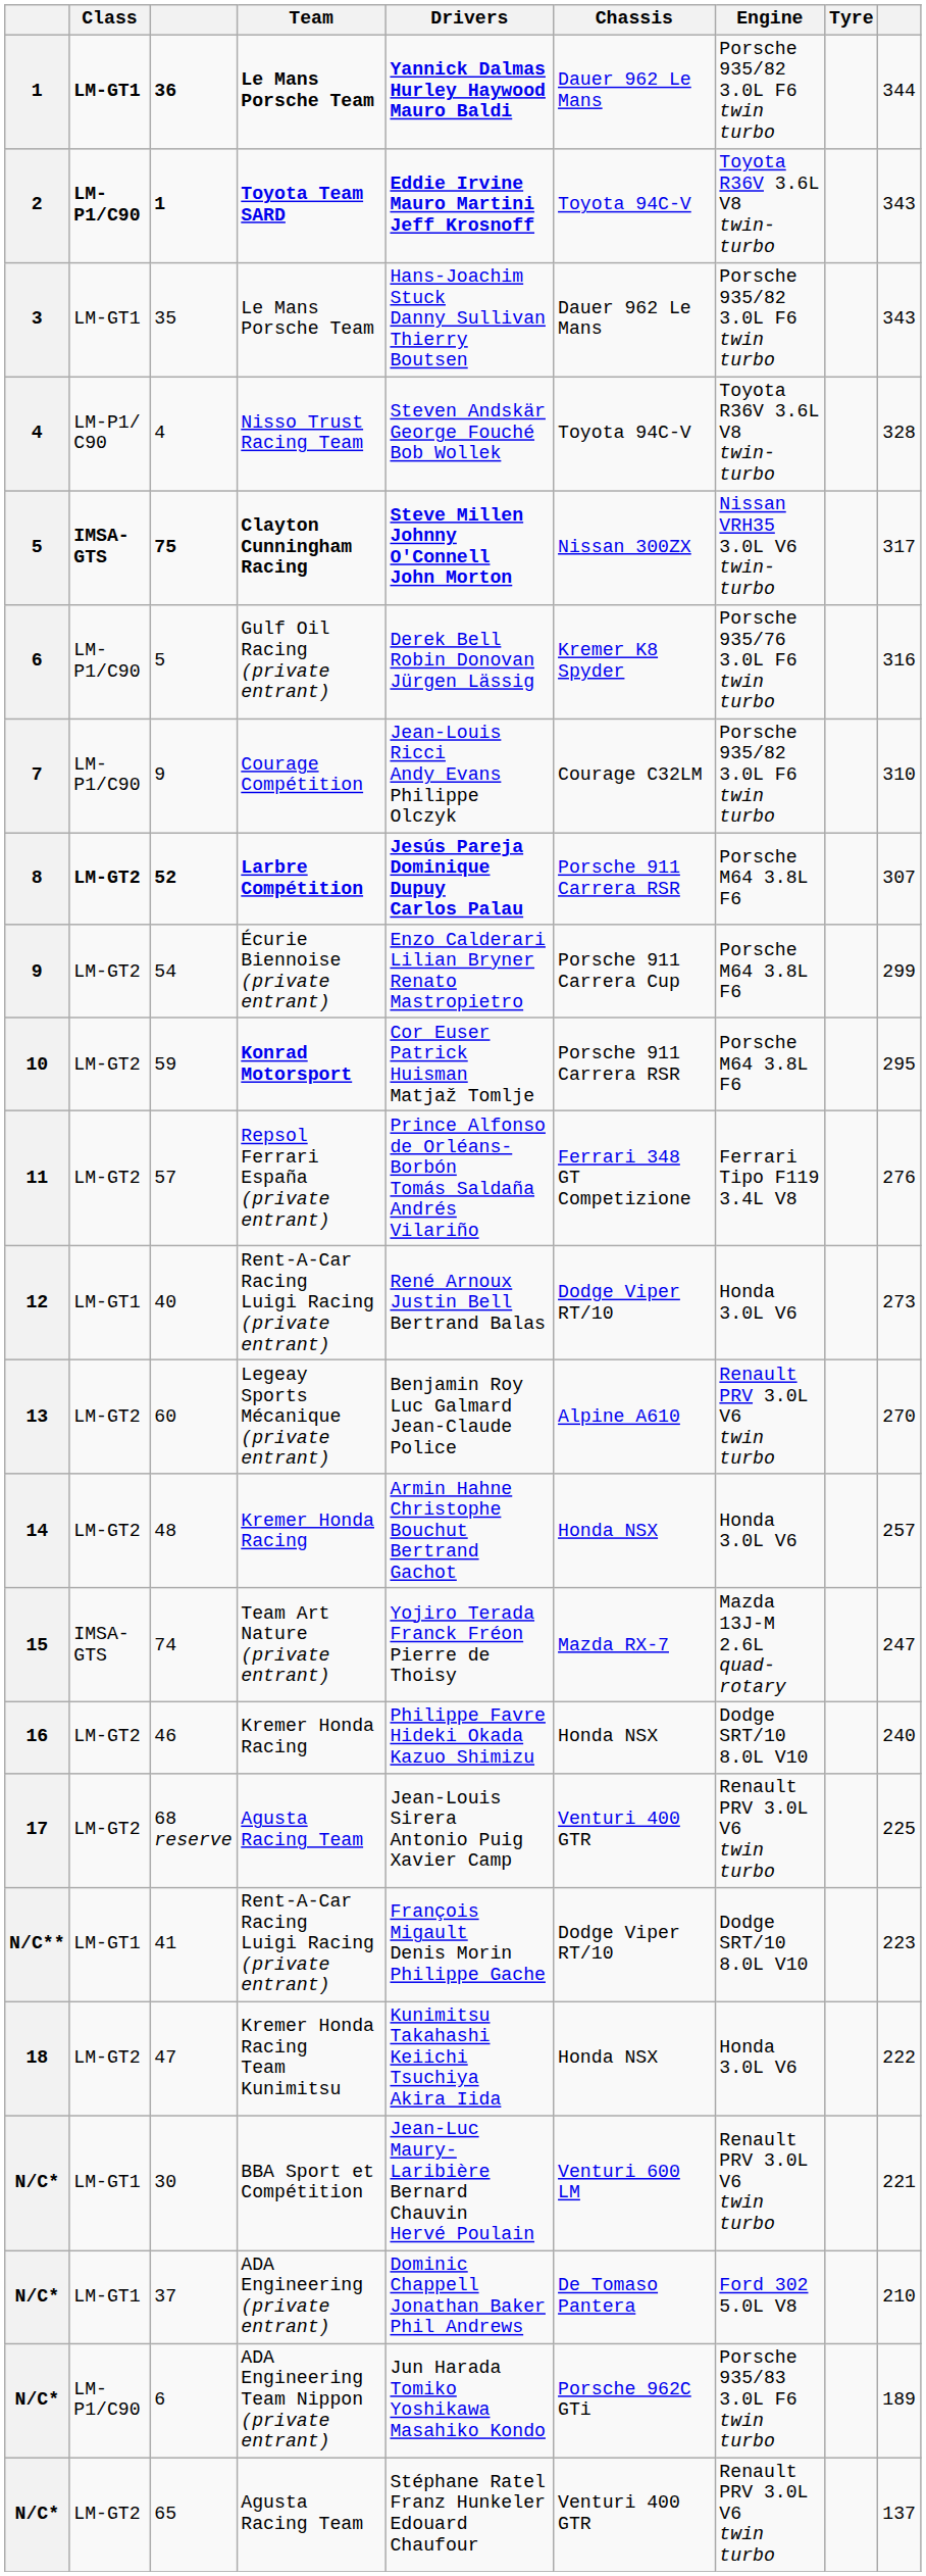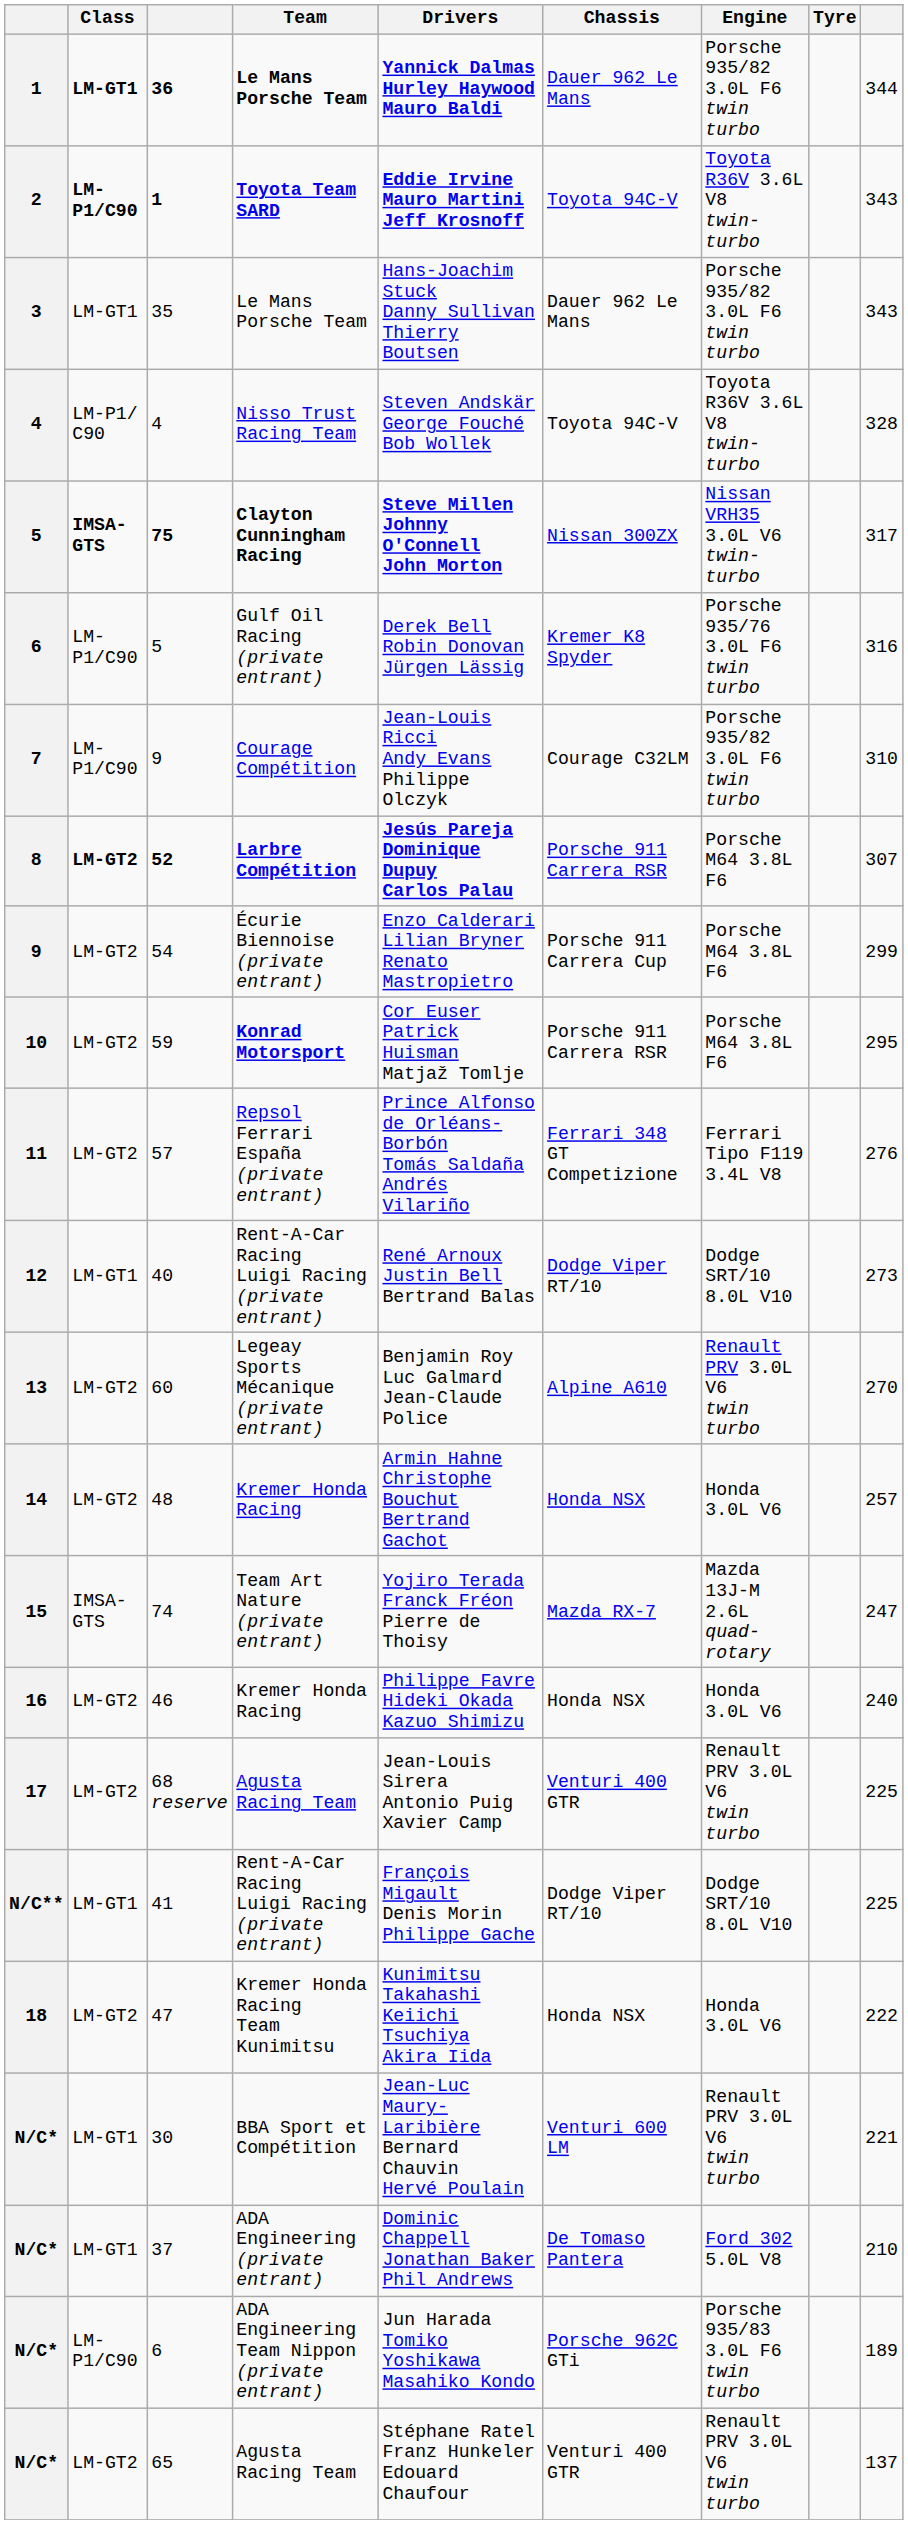40 | Engine: Honda 3.0L V6 -> Dodge SRT/10 8.0L V10
46 | Engine: Dodge SRT/10 8.0L V10 -> Honda 3.0L V6
41 | column 9: 223 -> 225
